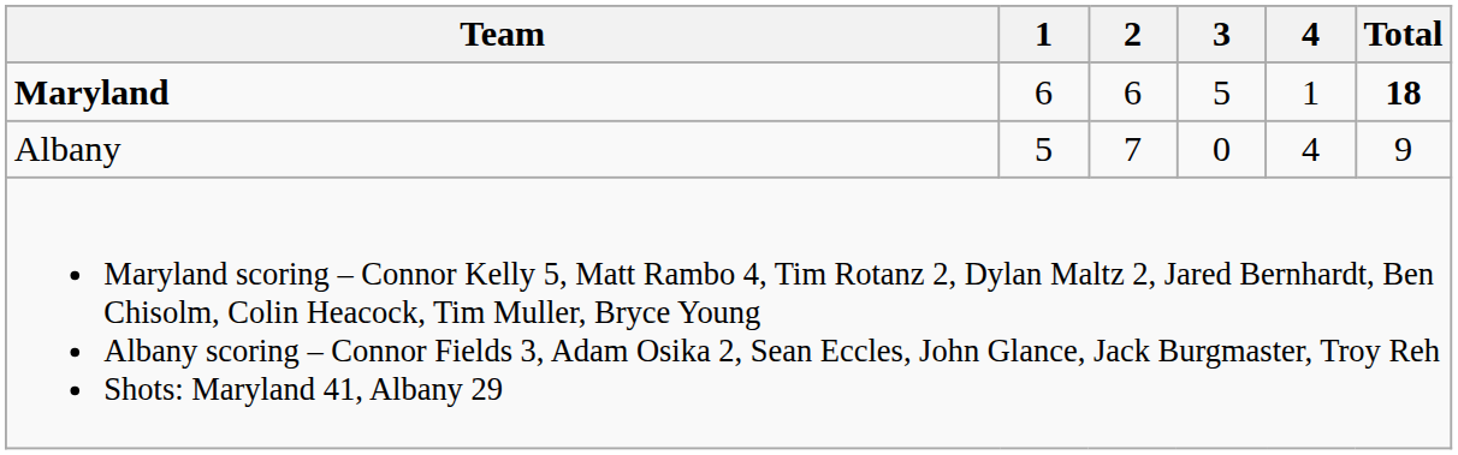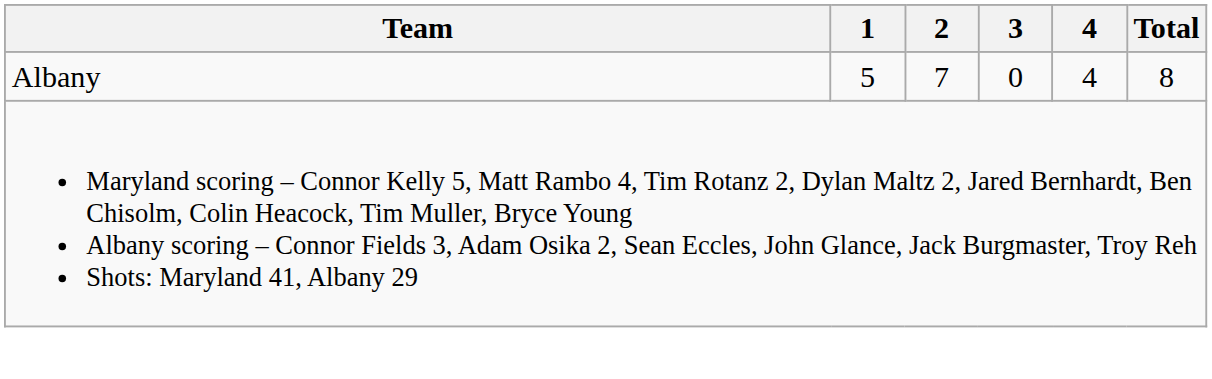- row: Maryland | 6 | 6 | 5 | 1 | 18
Albany | Total: 9 -> 8
